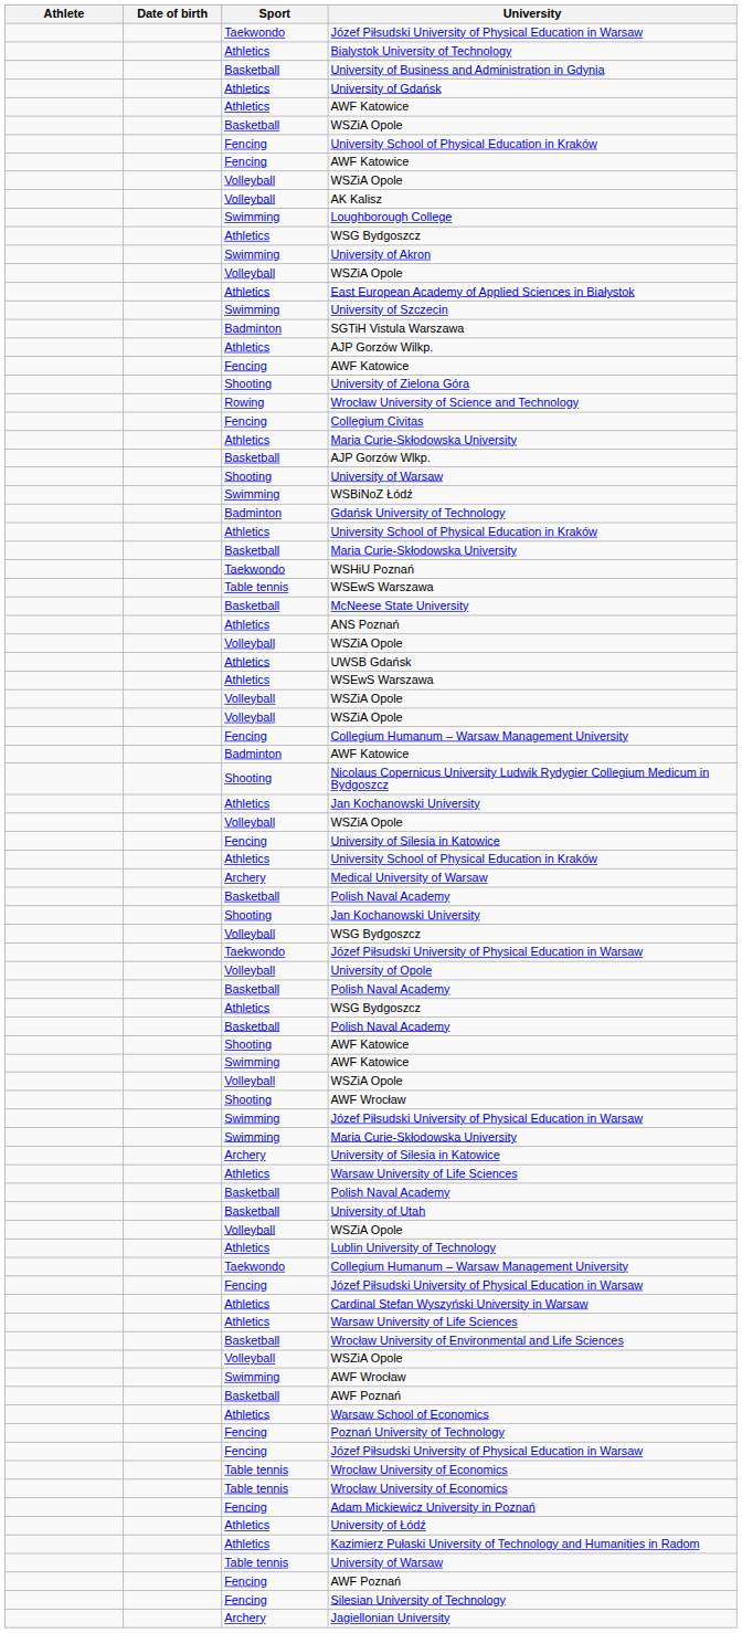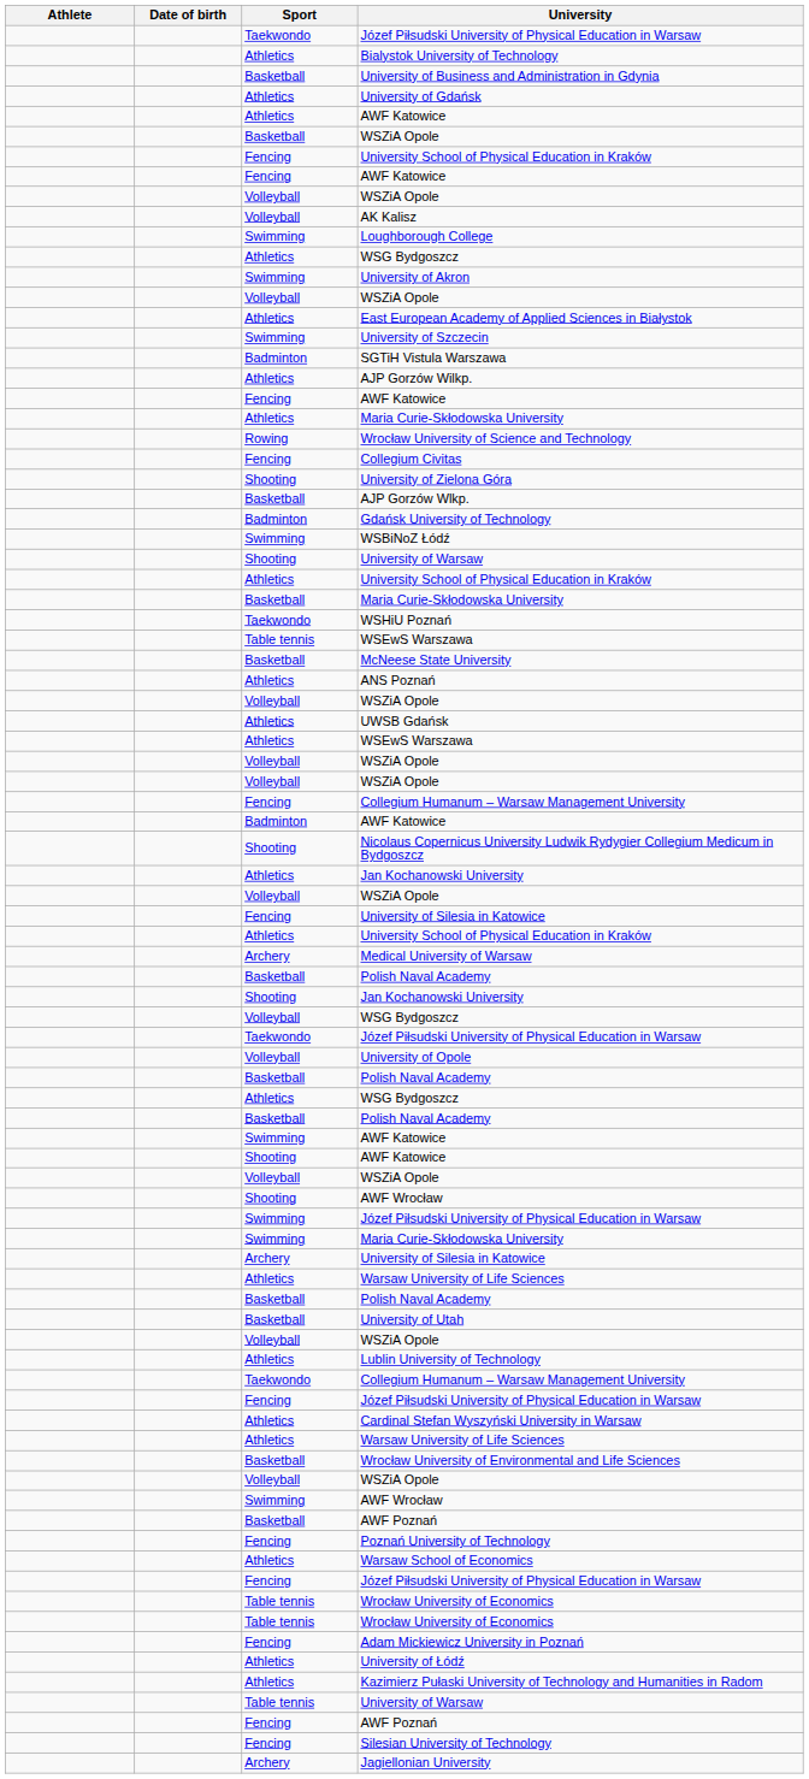rows swapped: University of Zielona Góra <-> Athletics / Maria Curie-Skłodowska University
rows swapped: Gdańsk University of Technology <-> Shooting / University of Warsaw
rows swapped: Shooting / AWF Katowice <-> Swimming / AWF Katowice
rows swapped: Warsaw School of Economics <-> Poznań University of Technology
